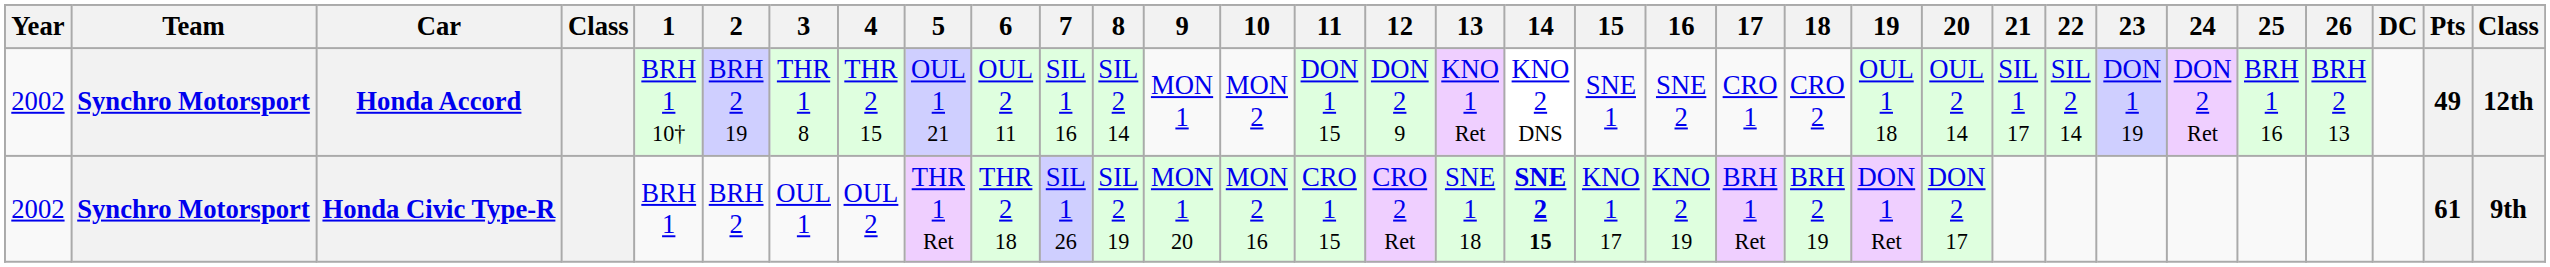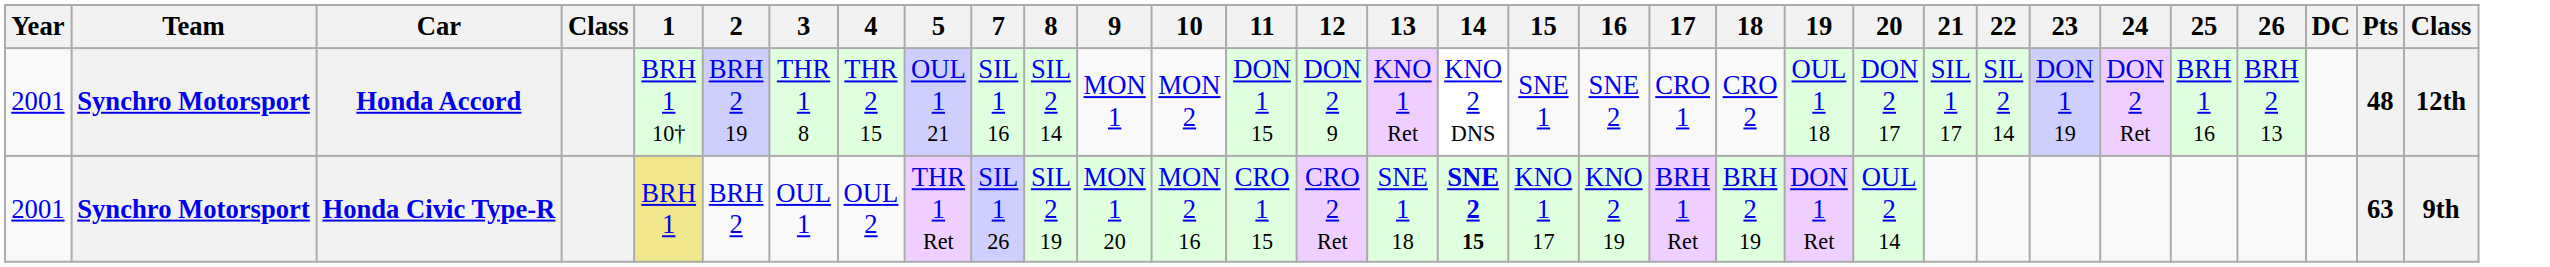- column: 6 | OUL 2 11 | THR 2 18
Honda Accord | Year: 2002 -> 2001
Honda Accord | 20: OUL 2 14 -> DON 2 17
Honda Accord | Pts: 49 -> 48
Honda Civic Type-R | Year: 2002 -> 2001
Honda Civic Type-R | 1: no background -> khaki background
Honda Civic Type-R | 20: DON 2 17 -> OUL 2 14
Honda Civic Type-R | Pts: 61 -> 63
